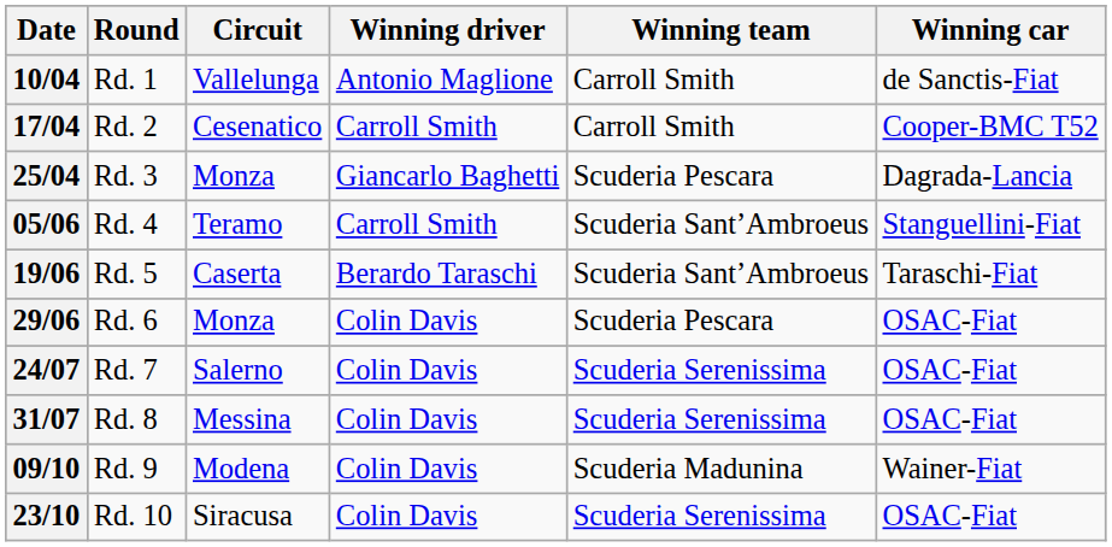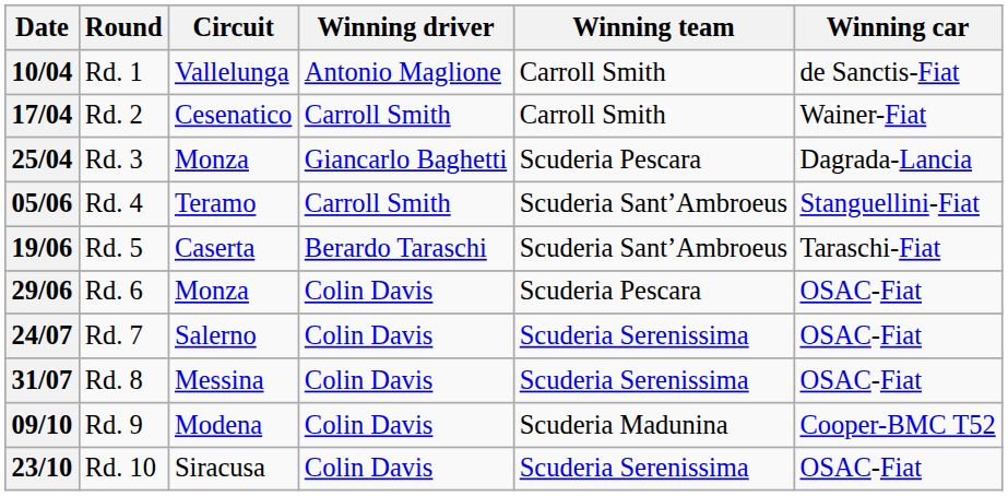17/04 | Winning car: Cooper-BMC T52 -> Wainer-Fiat
09/10 | Winning car: Wainer-Fiat -> Cooper-BMC T52
